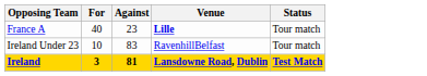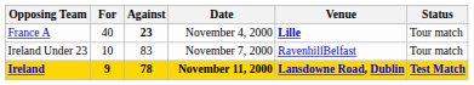+ column: Date | November 4, 2000 | November 7, 2000 | November 11, 2000
France A | Against: normal -> bold
Ireland | For: 3 -> 9
Ireland | Against: 81 -> 78
